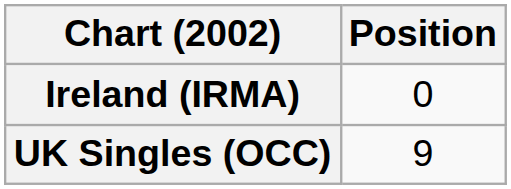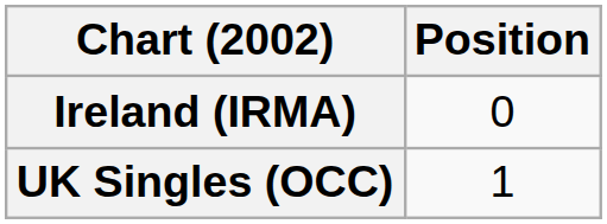UK Singles (OCC) | Position: 9 -> 1
